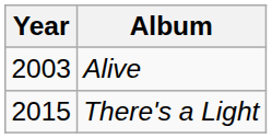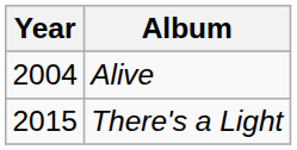Alive | Year: 2003 -> 2004
